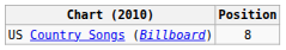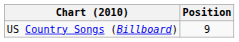US Country Songs (Billboard) | Position: 8 -> 9
